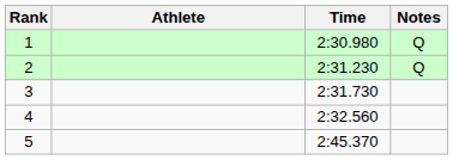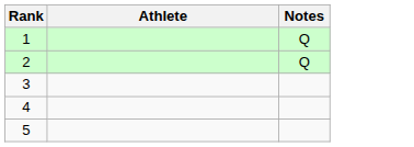- column: Time | 2:30.980 | 2:31.230 | 2:31.730 | 2:32.560 | 2:45.370
